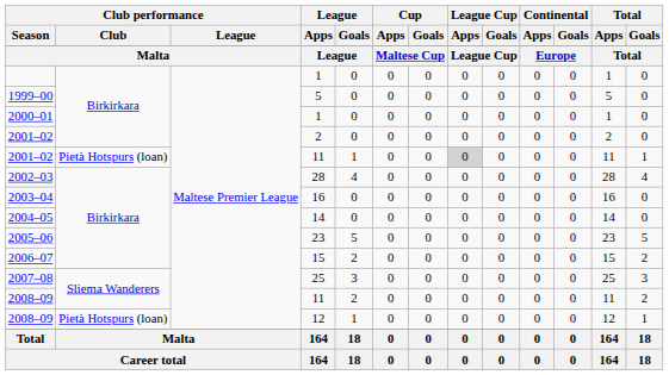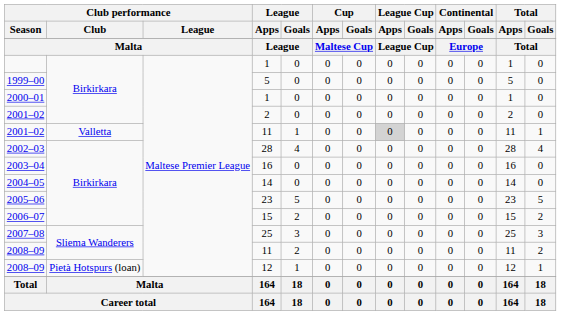2001–02 / 11 | Club performance / Club: Pietà Hotspurs (loan) -> Valletta
